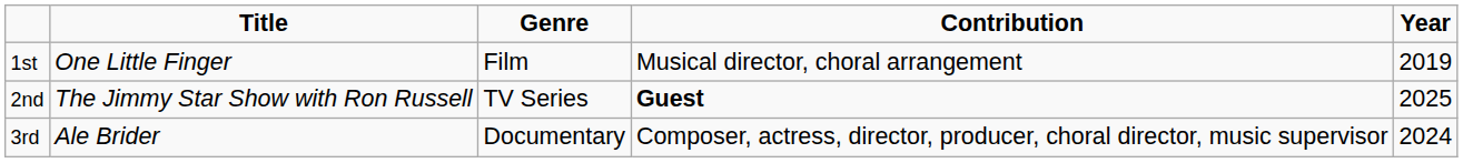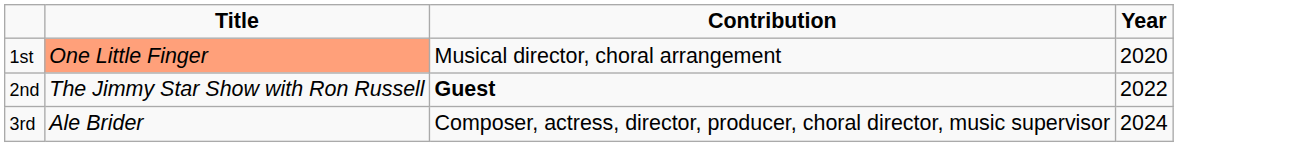- column: Genre | Film | TV Series | Documentary
1st | Title: no background -> lightsalmon background
1st | Year: 2019 -> 2020
2nd | Year: 2025 -> 2022
